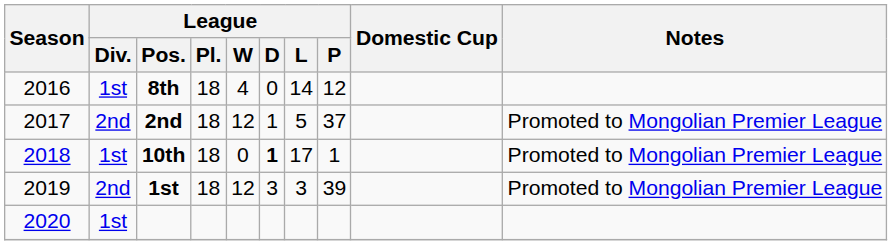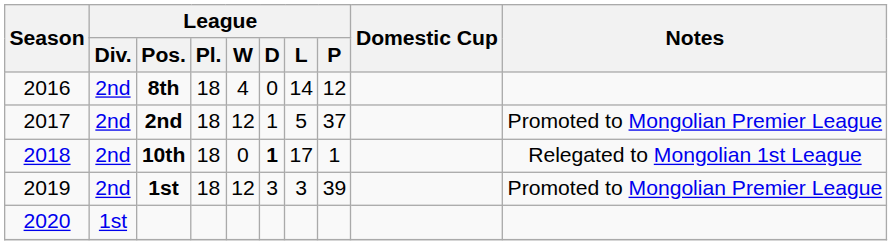8th | League / Div.: 1st -> 2nd
10th | League / Div.: 1st -> 2nd
10th | Notes: Promoted to Mongolian Premier League -> Relegated to Mongolian 1st League
